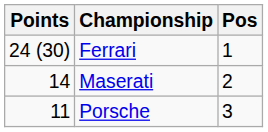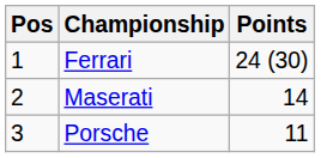columns swapped: Pos <-> Points
